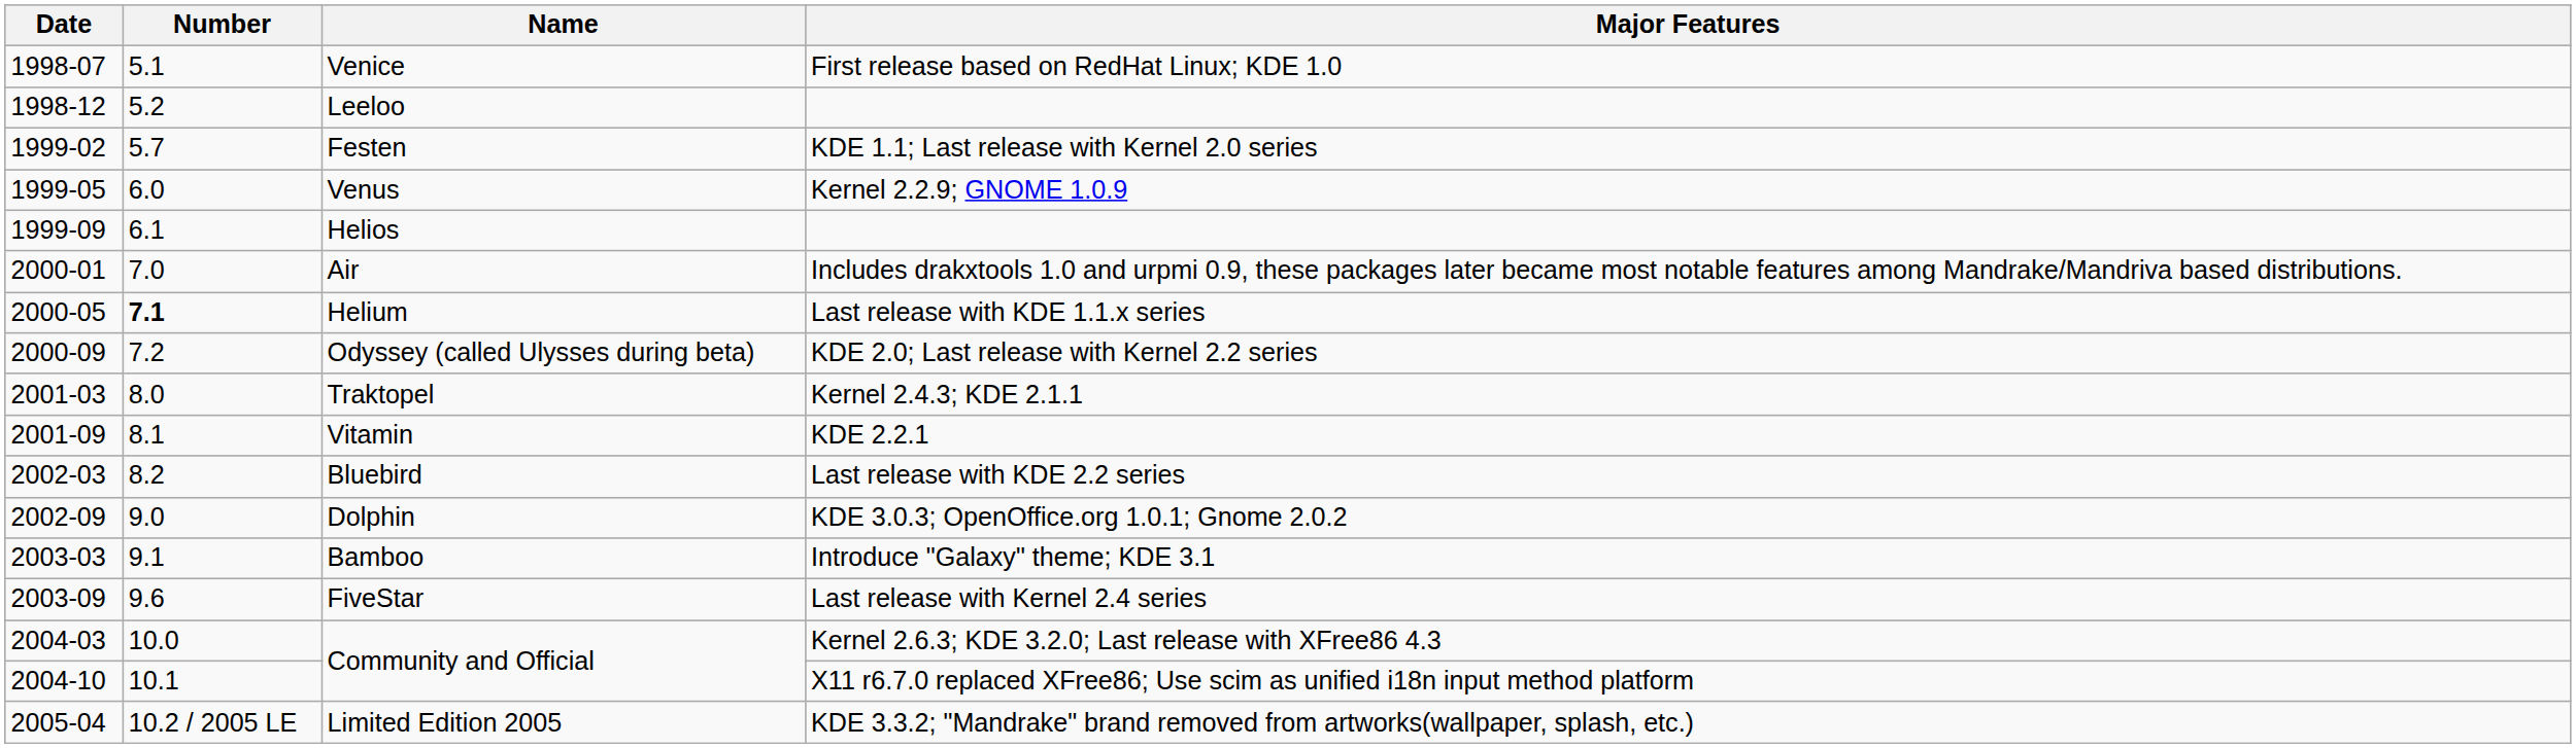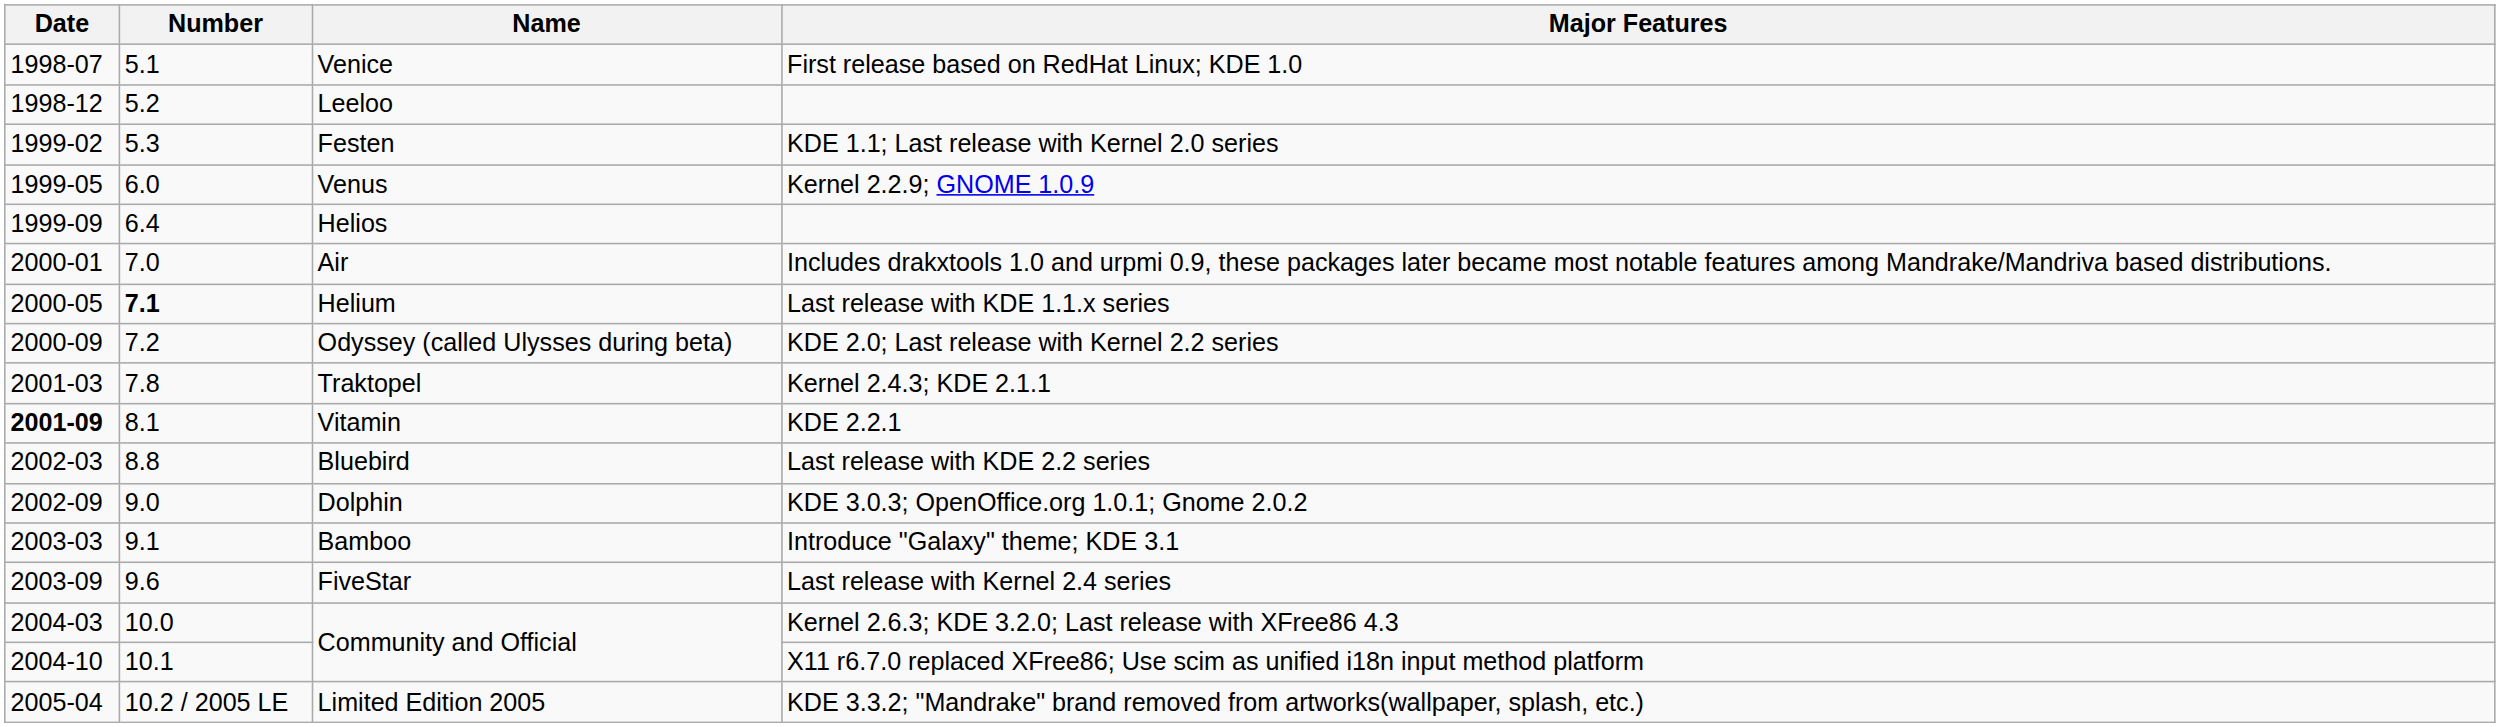Festen | Number: 5.7 -> 5.3
Helios | Number: 6.1 -> 6.4
Traktopel | Number: 8.0 -> 7.8
Vitamin | Date: normal -> bold
Bluebird | Number: 8.2 -> 8.8
